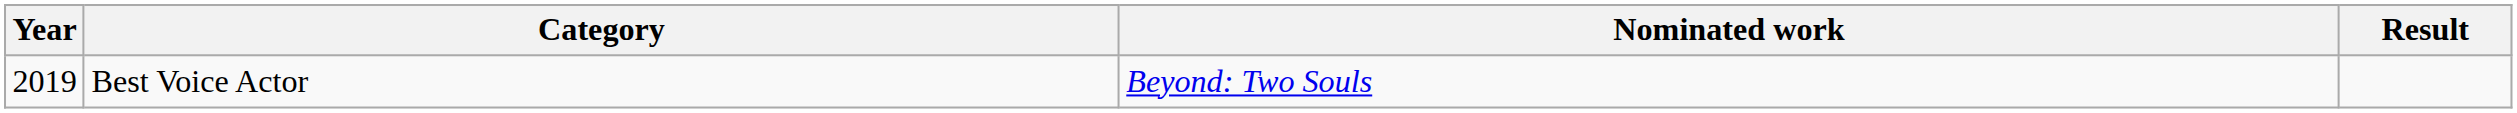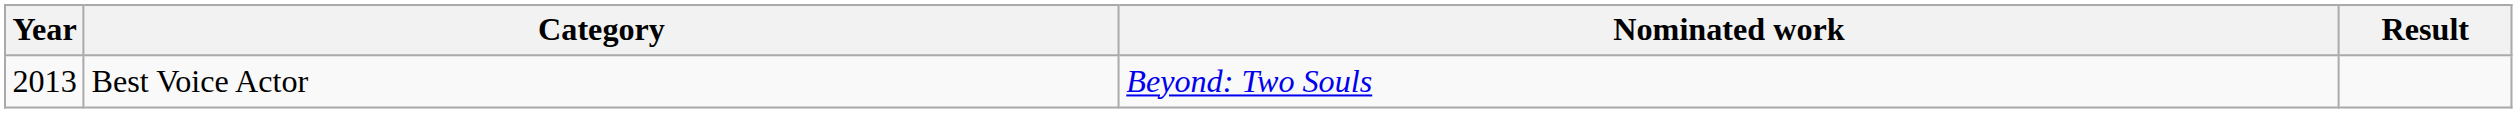Best Voice Actor | Year: 2019 -> 2013
